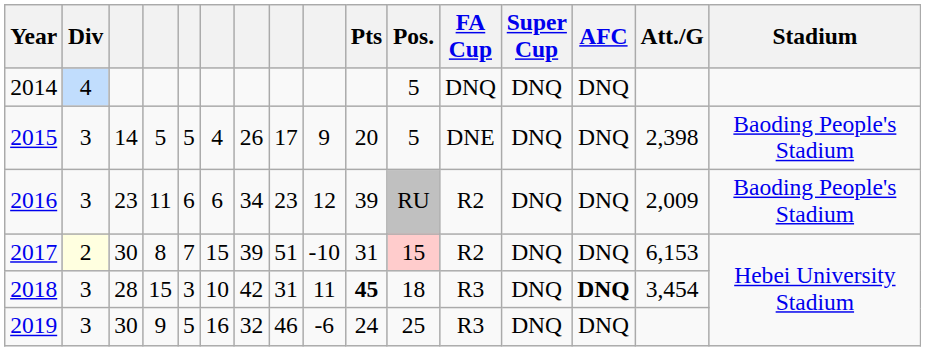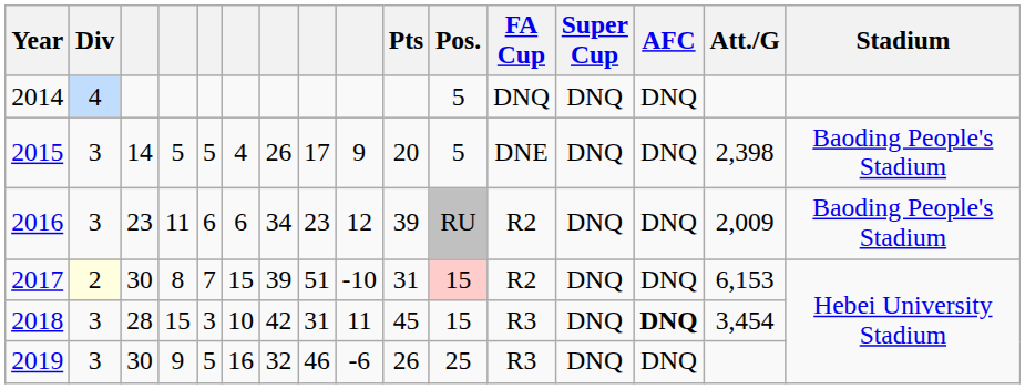2018 | Pts: bold -> normal
2018 | Pos.: 18 -> 15
2019 | Pts: 24 -> 26
